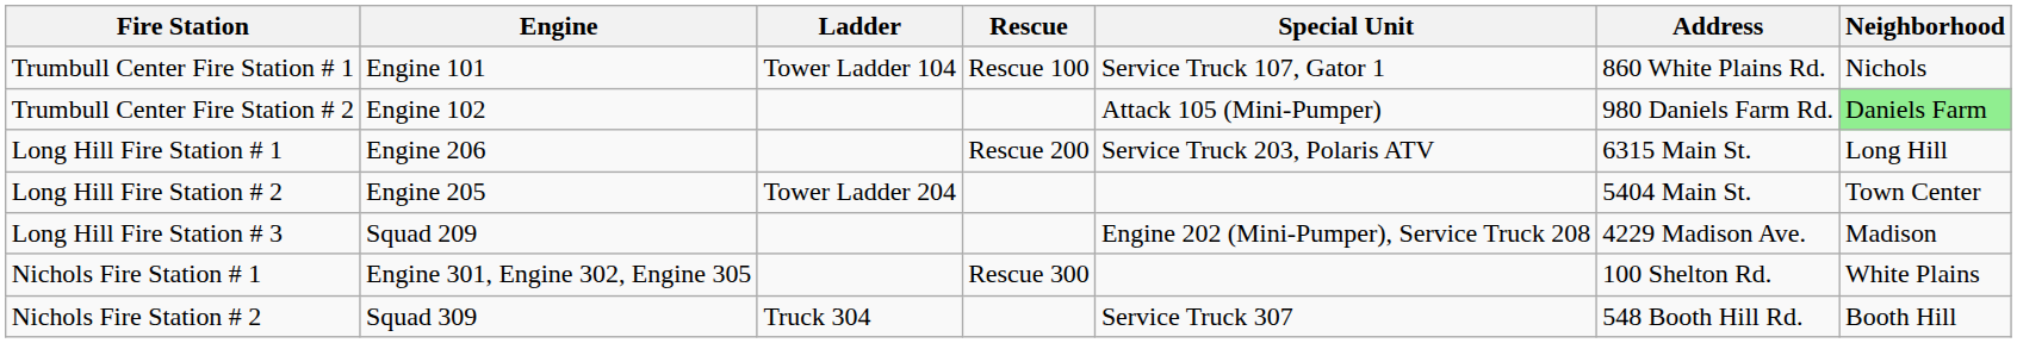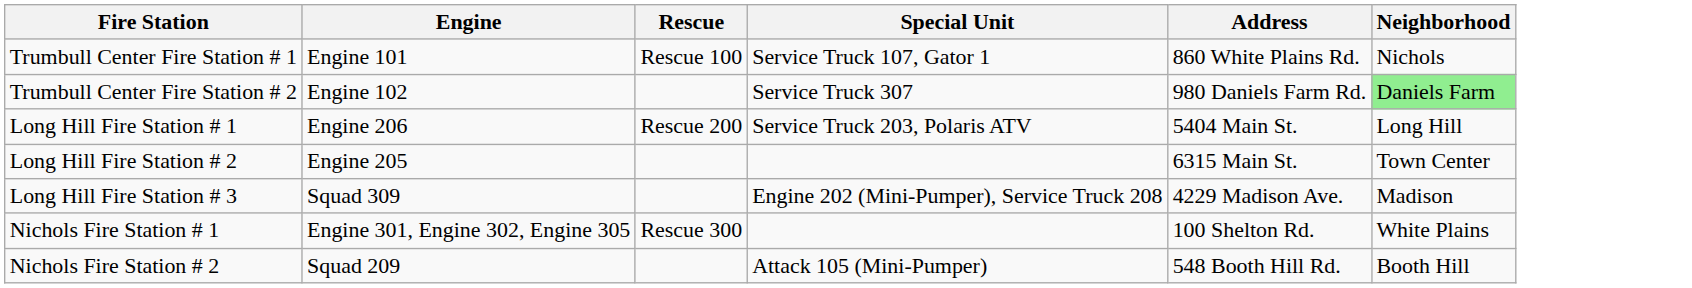- column: Ladder | Tower Ladder 104 | Tower Ladder 204 | Truck 304
Trumbull Center Fire Station # 2 | Special Unit: Attack 105 (Mini-Pumper) -> Service Truck 307
Long Hill Fire Station # 1 | Address: 6315 Main St. -> 5404 Main St.
Long Hill Fire Station # 2 | Address: 5404 Main St. -> 6315 Main St.
Long Hill Fire Station # 3 | Engine: Squad 209 -> Squad 309
Nichols Fire Station # 2 | Engine: Squad 309 -> Squad 209
Nichols Fire Station # 2 | Special Unit: Service Truck 307 -> Attack 105 (Mini-Pumper)
